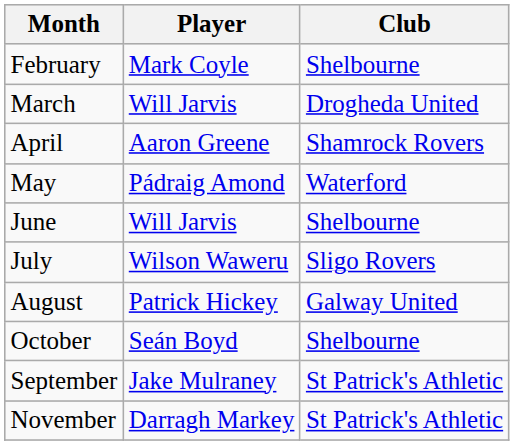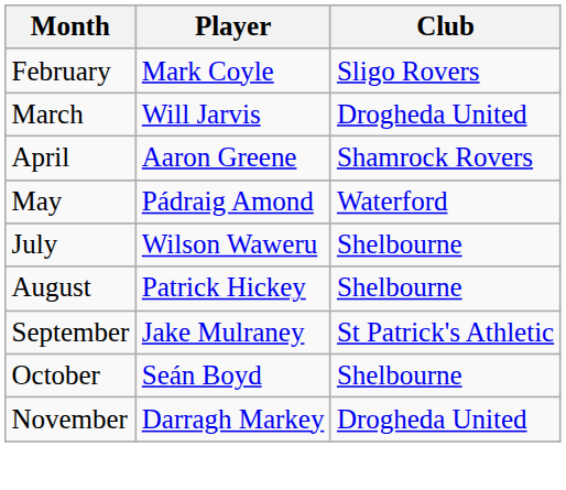February | Club: Shelbourne -> Sligo Rovers
- row: June | Will Jarvis | Shelbourne
July | Club: Sligo Rovers -> Shelbourne
August | Club: Galway United -> Shelbourne
rows swapped: September <-> October
November | Club: St Patrick's Athletic -> Drogheda United
